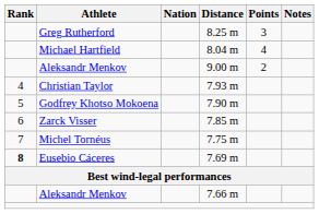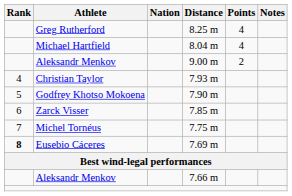Greg Rutherford | Points: 3 -> 4
